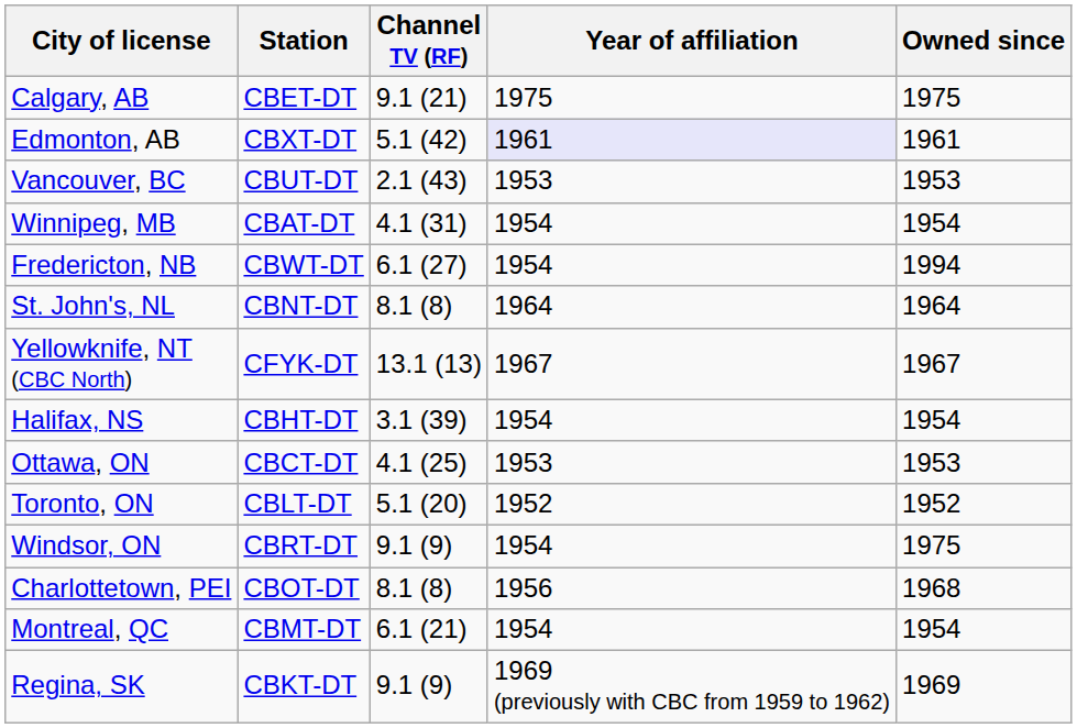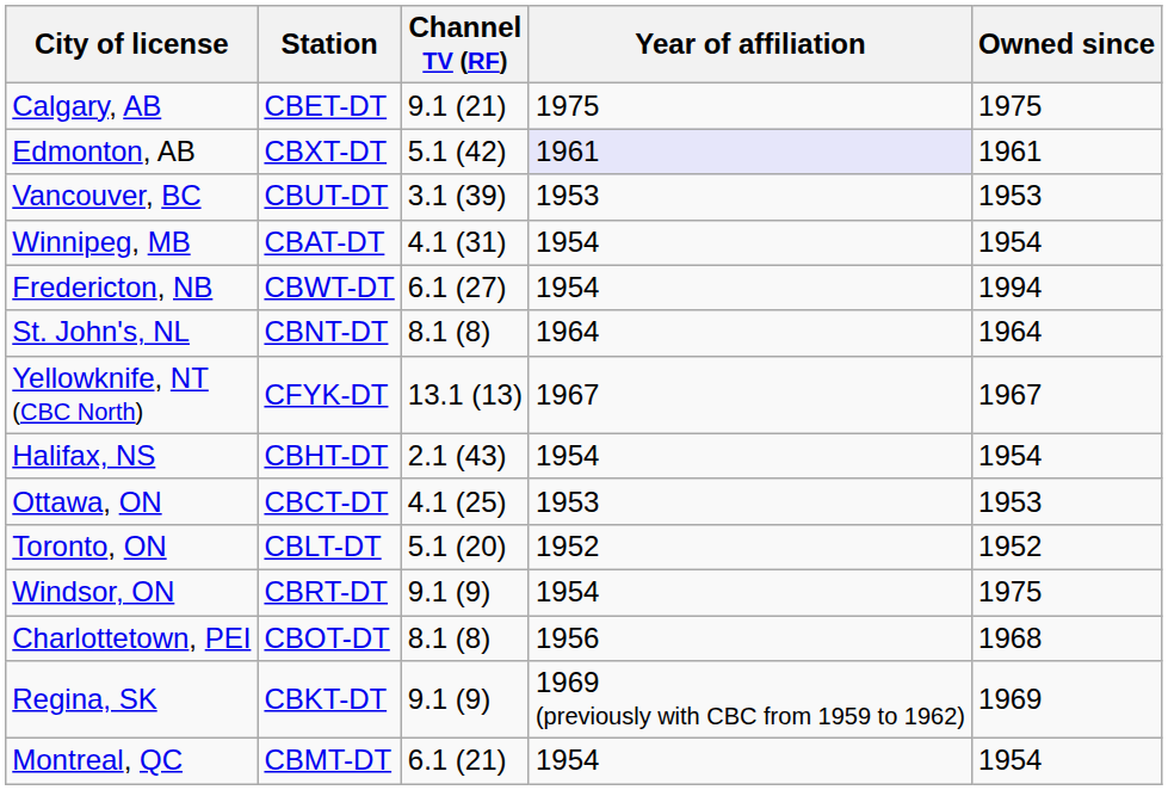Vancouver, BC | Channel TV (RF): 2.1 (43) -> 3.1 (39)
Halifax, NS | Channel TV (RF): 3.1 (39) -> 2.1 (43)
rows swapped: Montreal, QC <-> Regina, SK
